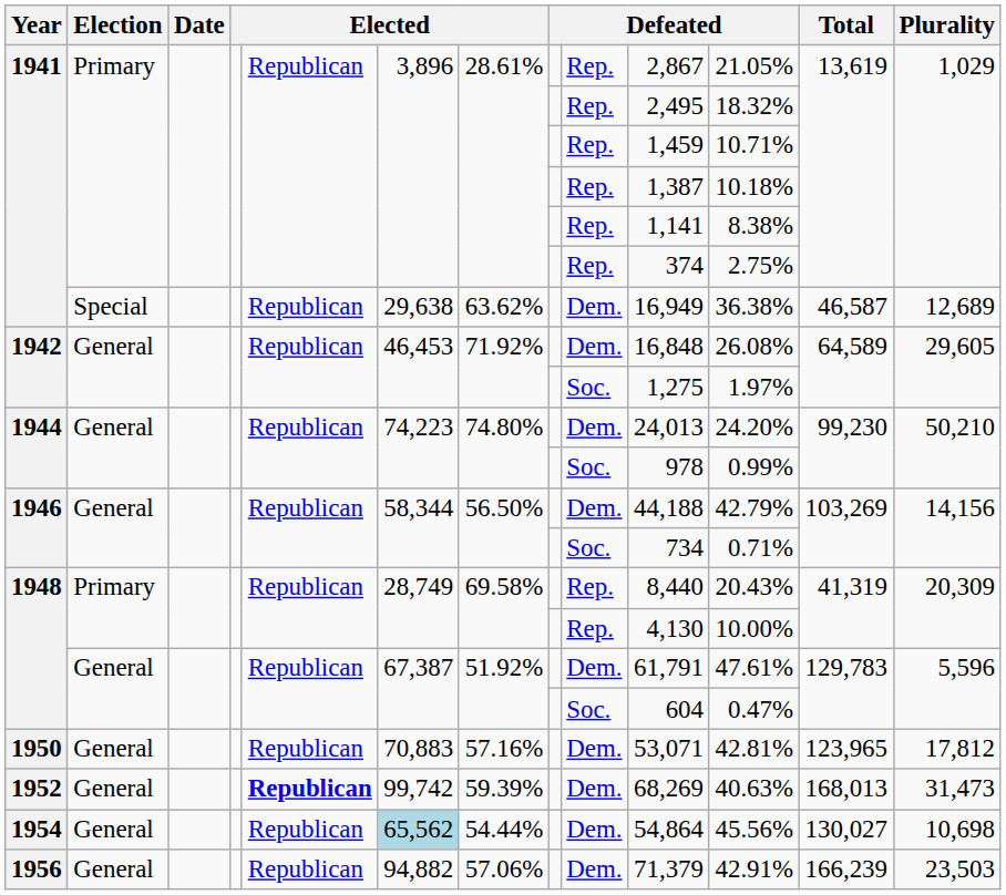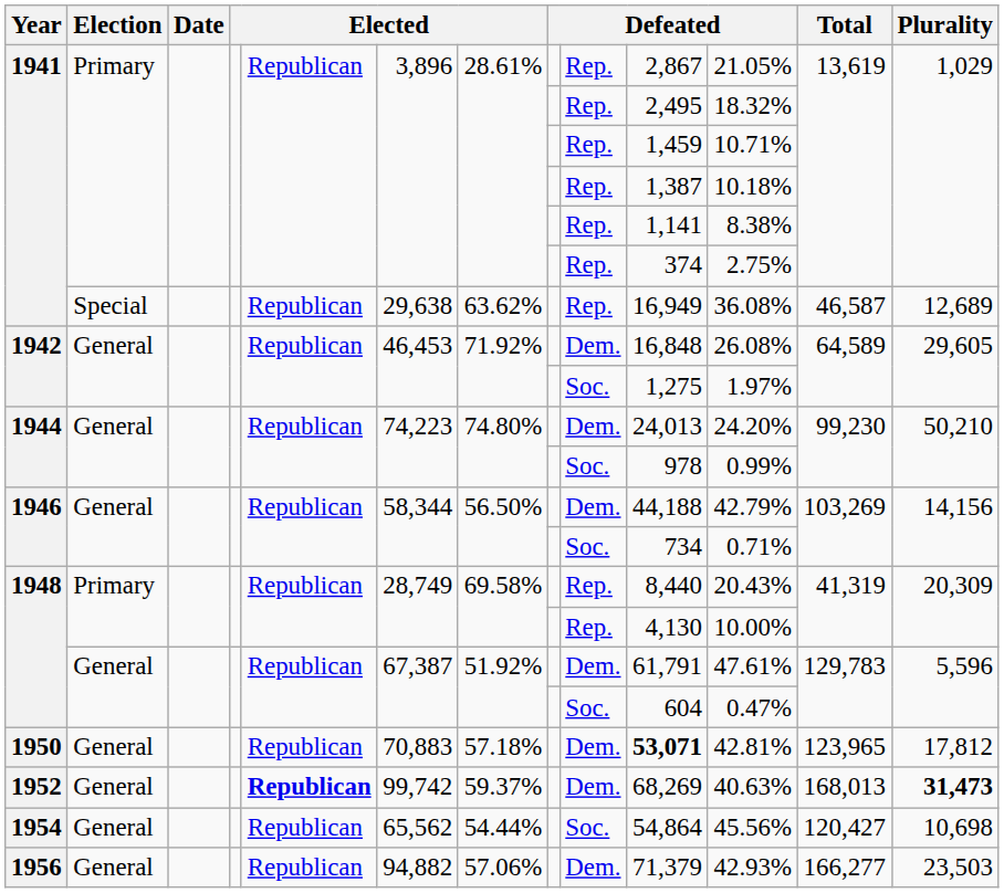1941 / Special | column 9: Dem. -> Rep.
1941 / Special | column 11: 36.38% -> 36.08%
1950 | column 7: 57.16% -> 57.18%
1950 | column 10: normal -> bold
1952 | column 7: 59.39% -> 59.37%
1952 | Plurality: normal -> bold
1954 | column 6: lightblue background -> no background
1954 | column 9: Dem. -> Soc.
1954 | Total: 130,027 -> 120,427
1956 | column 11: 42.91% -> 42.93%
1956 | Total: 166,239 -> 166,277
